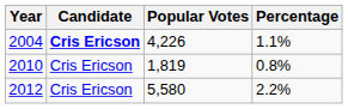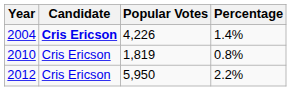2004 | Percentage: 1.1% -> 1.4%
2012 | Popular Votes: 5,580 -> 5,950
